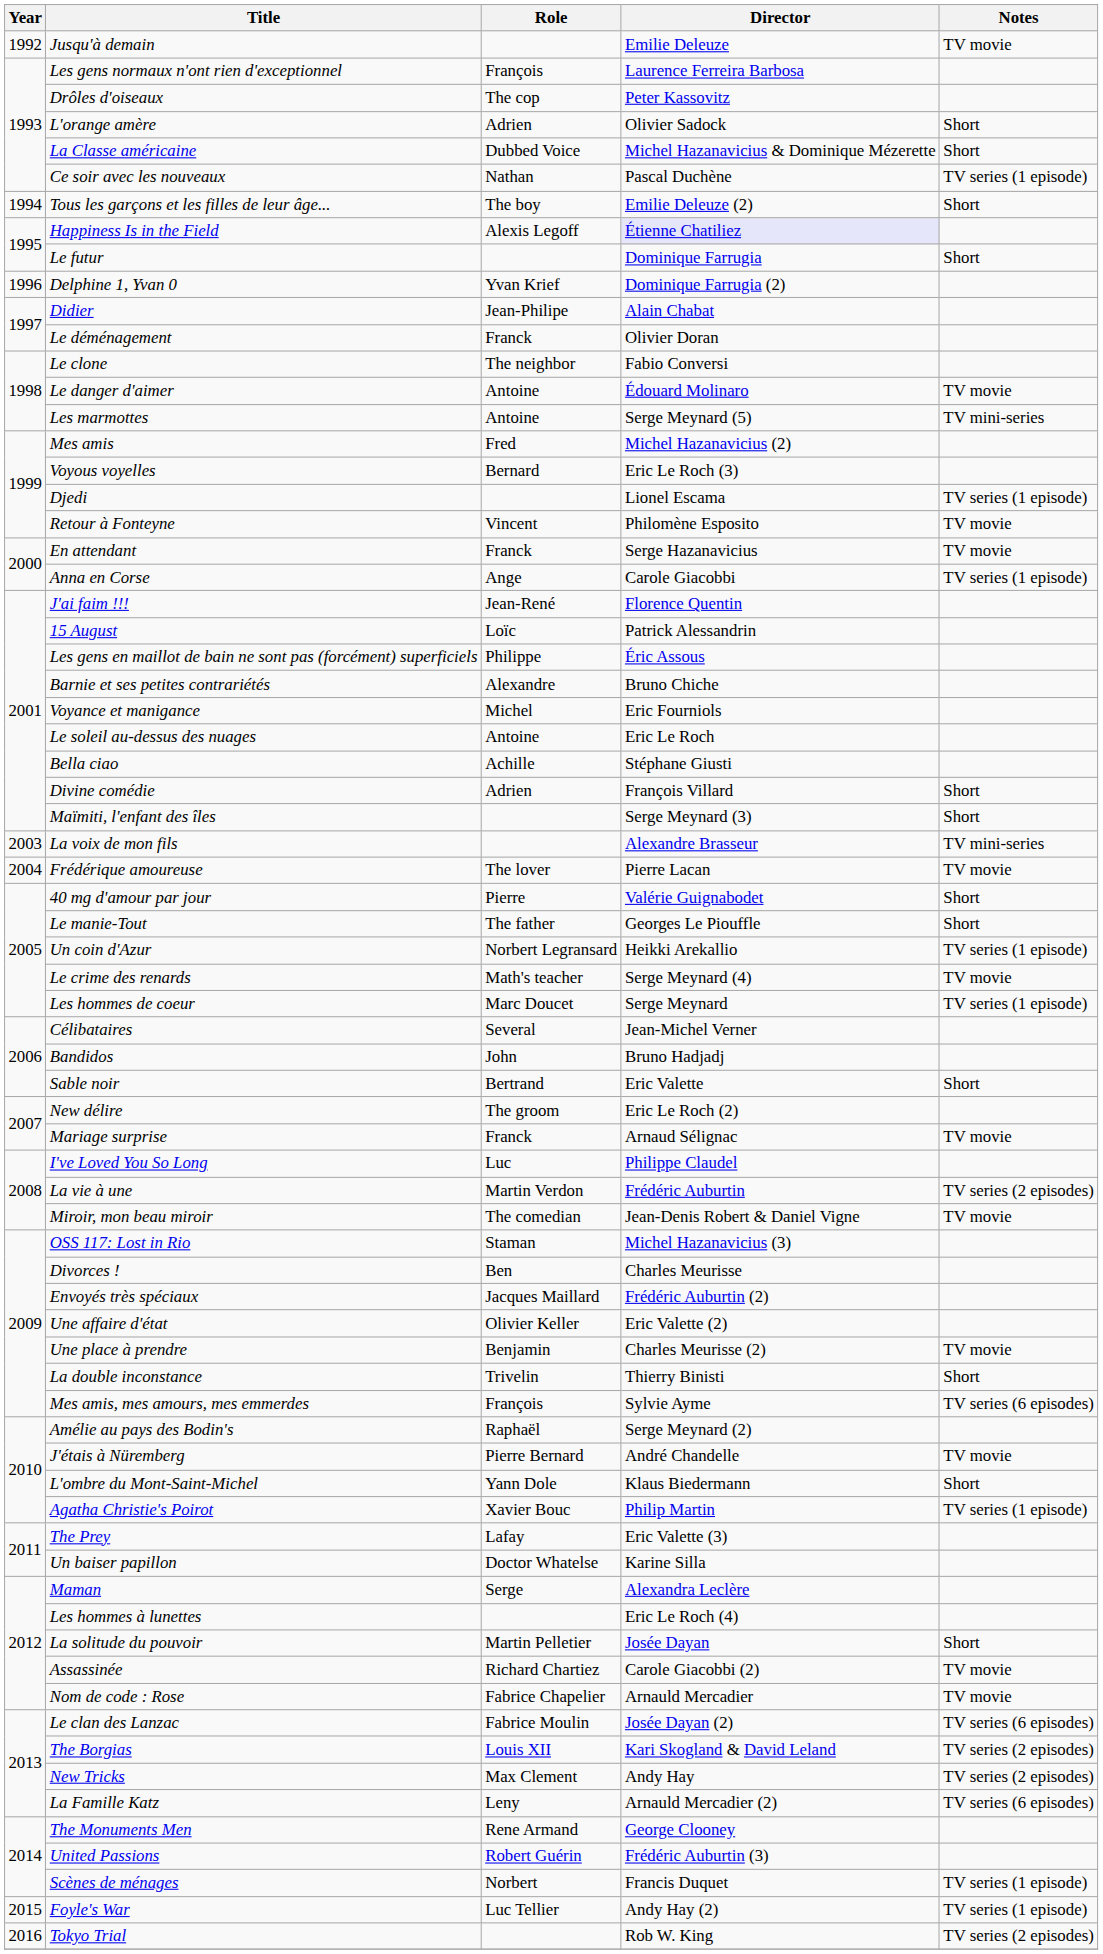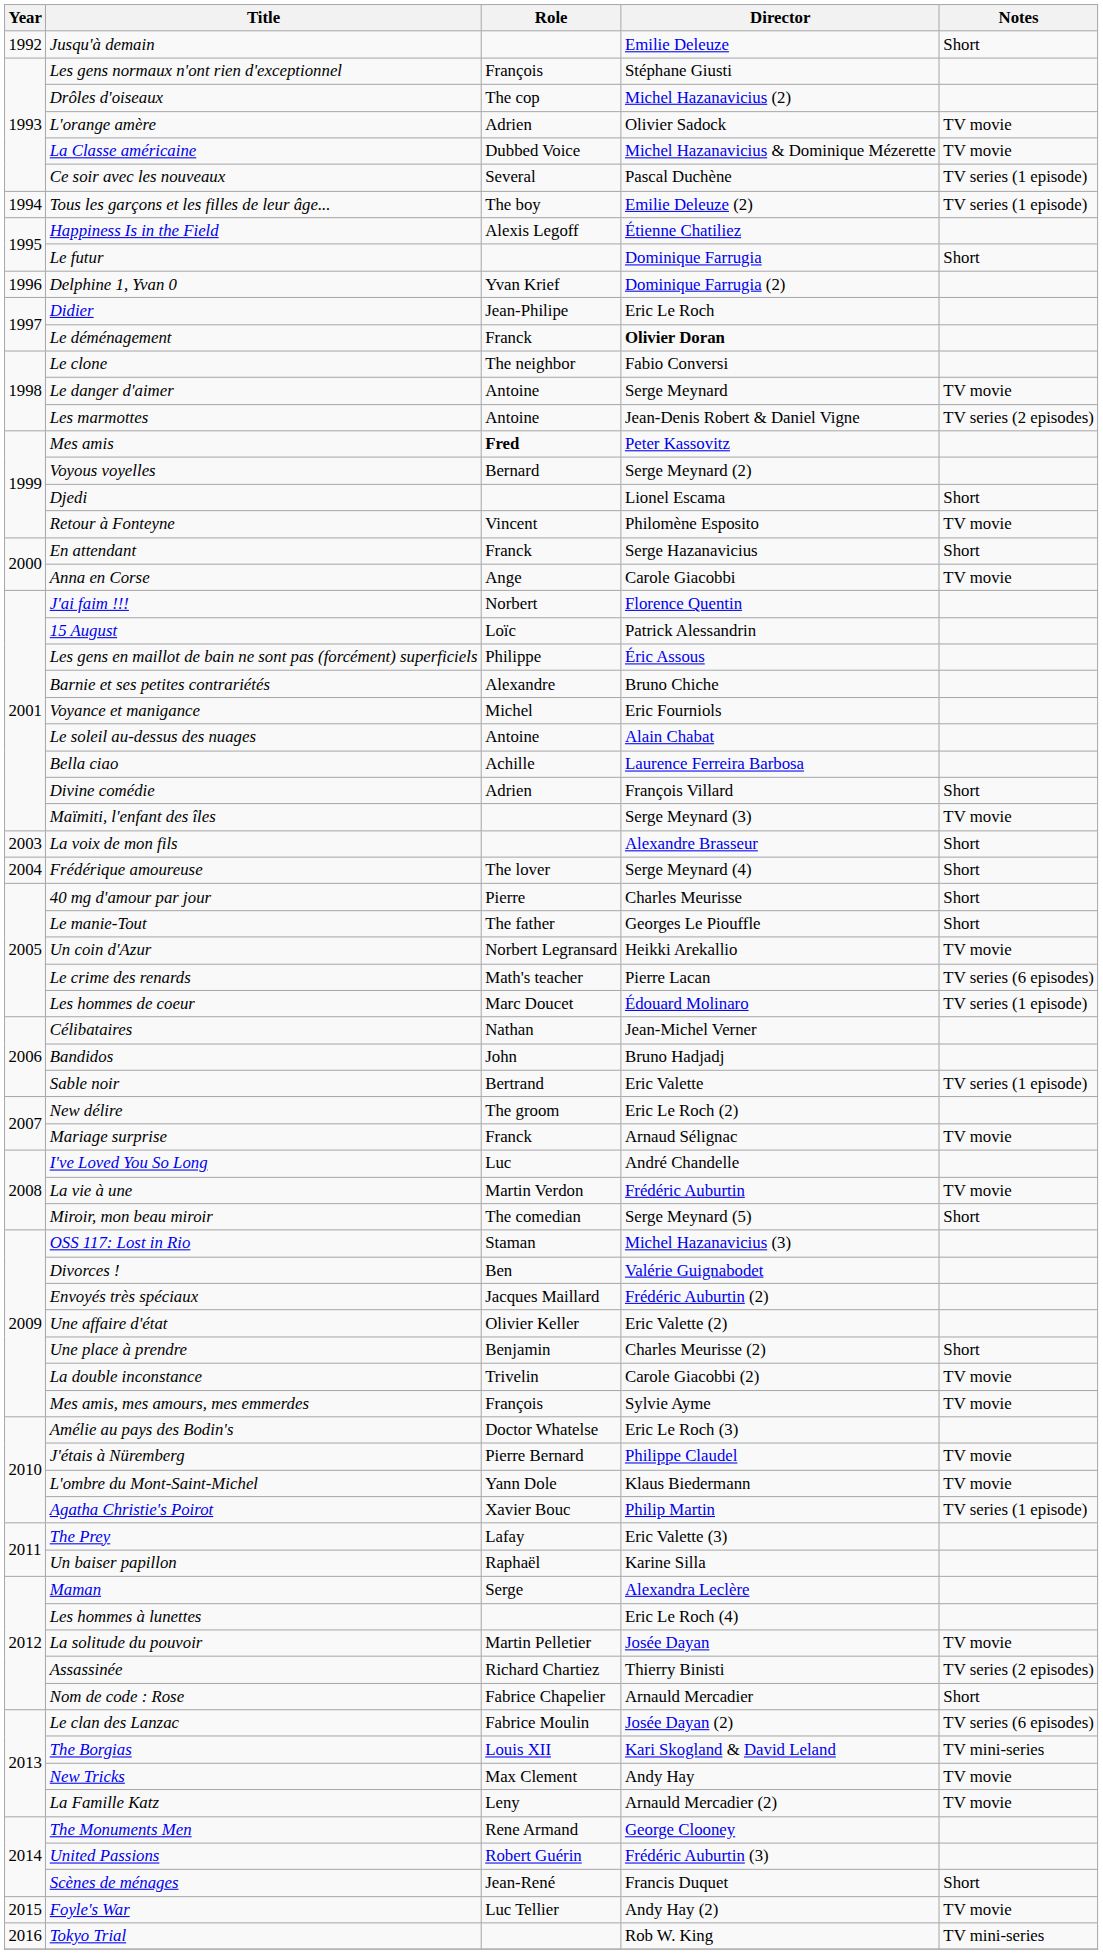Jusqu'à demain | Notes: TV movie -> Short
Les gens normaux n'ont rien d'exceptionnel | Director: Laurence Ferreira Barbosa -> Stéphane Giusti
Drôles d'oiseaux | Director: Peter Kassovitz -> Michel Hazanavicius (2)
L'orange amère | Notes: Short -> TV movie
La Classe américaine | Notes: Short -> TV movie
Ce soir avec les nouveaux | Role: Nathan -> Several
Tous les garçons et les filles de leur âge... | Notes: Short -> TV series (1 episode)
Happiness Is in the Field | Director: lavender background -> no background
Didier | Director: Alain Chabat -> Eric Le Roch
Le déménagement | Director: normal -> bold
Le danger d'aimer | Director: Édouard Molinaro -> Serge Meynard
Les marmottes | Director: Serge Meynard (5) -> Jean-Denis Robert & Daniel Vigne
Les marmottes | Notes: TV mini-series -> TV series (2 episodes)
Mes amis | Role: normal -> bold
Mes amis | Director: Michel Hazanavicius (2) -> Peter Kassovitz
Voyous voyelles | Director: Eric Le Roch (3) -> Serge Meynard (2)
Djedi | Notes: TV series (1 episode) -> Short
En attendant | Notes: TV movie -> Short
Anna en Corse | Notes: TV series (1 episode) -> TV movie
J'ai faim !!! | Role: Jean-René -> Norbert
Le soleil au-dessus des nuages | Director: Eric Le Roch -> Alain Chabat
Bella ciao | Director: Stéphane Giusti -> Laurence Ferreira Barbosa
Maïmiti, l'enfant des îles | Notes: Short -> TV movie
La voix de mon fils | Notes: TV mini-series -> Short
Frédérique amoureuse | Director: Pierre Lacan -> Serge Meynard (4)
Frédérique amoureuse | Notes: TV movie -> Short
40 mg d'amour par jour | Director: Valérie Guignabodet -> Charles Meurisse
Un coin d'Azur | Notes: TV series (1 episode) -> TV movie
Le crime des renards | Director: Serge Meynard (4) -> Pierre Lacan
Le crime des renards | Notes: TV movie -> TV series (6 episodes)
Les hommes de coeur | Director: Serge Meynard -> Édouard Molinaro
Célibataires | Role: Several -> Nathan
Sable noir | Notes: Short -> TV series (1 episode)
I've Loved You So Long | Director: Philippe Claudel -> André Chandelle
La vie à une | Notes: TV series (2 episodes) -> TV movie
Miroir, mon beau miroir | Director: Jean-Denis Robert & Daniel Vigne -> Serge Meynard (5)
Miroir, mon beau miroir | Notes: TV movie -> Short
Divorces ! | Director: Charles Meurisse -> Valérie Guignabodet
Une place à prendre | Notes: TV movie -> Short
La double inconstance | Director: Thierry Binisti -> Carole Giacobbi (2)
La double inconstance | Notes: Short -> TV movie
Mes amis, mes amours, mes emmerdes | Notes: TV series (6 episodes) -> TV movie
Amélie au pays des Bodin's | Role: Raphaël -> Doctor Whatelse
Amélie au pays des Bodin's | Director: Serge Meynard (2) -> Eric Le Roch (3)
J'étais à Nüremberg | Director: André Chandelle -> Philippe Claudel
L'ombre du Mont-Saint-Michel | Notes: Short -> TV movie
Un baiser papillon | Role: Doctor Whatelse -> Raphaël
La solitude du pouvoir | Notes: Short -> TV movie
Assassinée | Director: Carole Giacobbi (2) -> Thierry Binisti
Assassinée | Notes: TV movie -> TV series (2 episodes)
Nom de code : Rose | Notes: TV movie -> Short
The Borgias | Notes: TV series (2 episodes) -> TV mini-series
New Tricks | Notes: TV series (2 episodes) -> TV movie
La Famille Katz | Notes: TV series (6 episodes) -> TV movie
Scènes de ménages | Role: Norbert -> Jean-René
Scènes de ménages | Notes: TV series (1 episode) -> Short
Foyle's War | Notes: TV series (1 episode) -> TV movie
Tokyo Trial | Notes: TV series (2 episodes) -> TV mini-series
